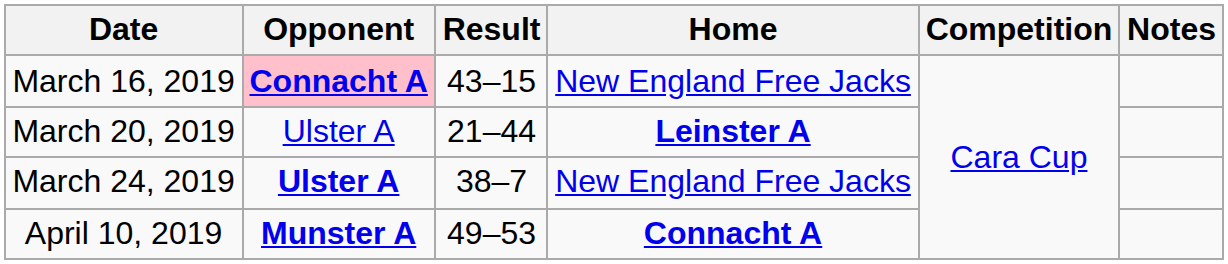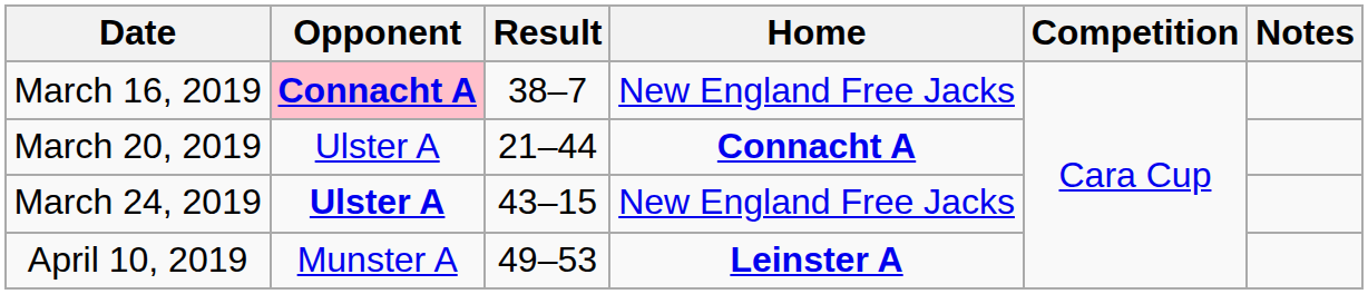March 16, 2019 | Result: 43–15 -> 38–7
March 20, 2019 | Home: Leinster A -> Connacht A
March 24, 2019 | Result: 38–7 -> 43–15
April 10, 2019 | Opponent: bold -> normal
April 10, 2019 | Home: Connacht A -> Leinster A
